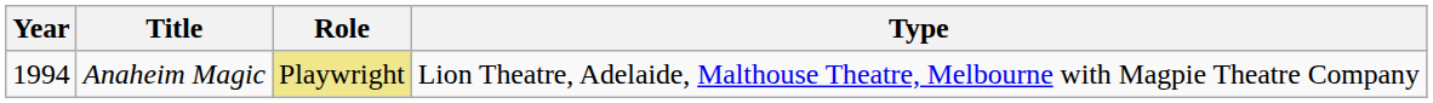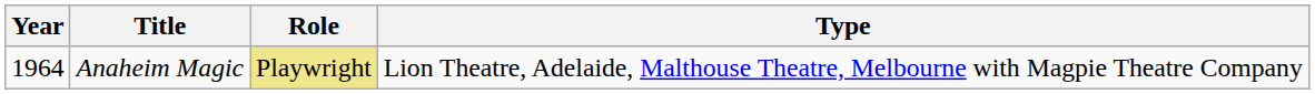Anaheim Magic | Year: 1994 -> 1964
